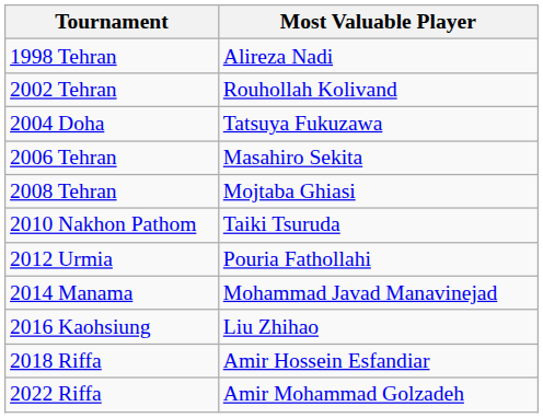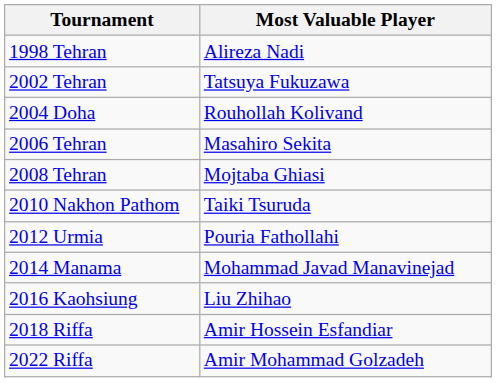2002 Tehran | Most Valuable Player: Rouhollah Kolivand -> Tatsuya Fukuzawa
2004 Doha | Most Valuable Player: Tatsuya Fukuzawa -> Rouhollah Kolivand
